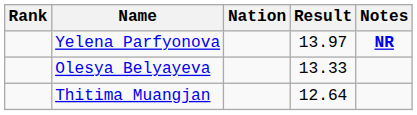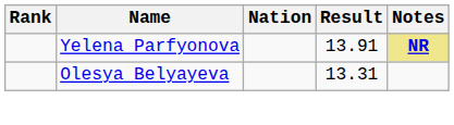Yelena Parfyonova | Result: 13.97 -> 13.91
Yelena Parfyonova | Notes: no background -> khaki background
Olesya Belyayeva | Result: 13.33 -> 13.31
- row: Thitima Muangjan | 12.64
